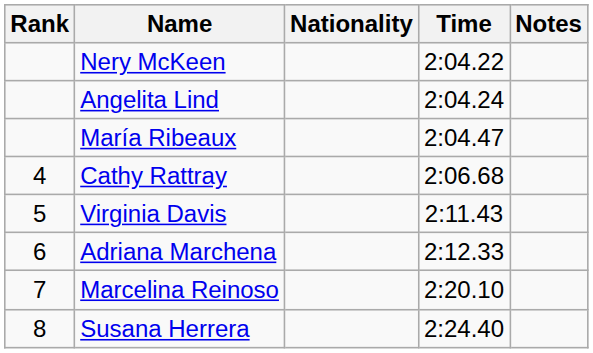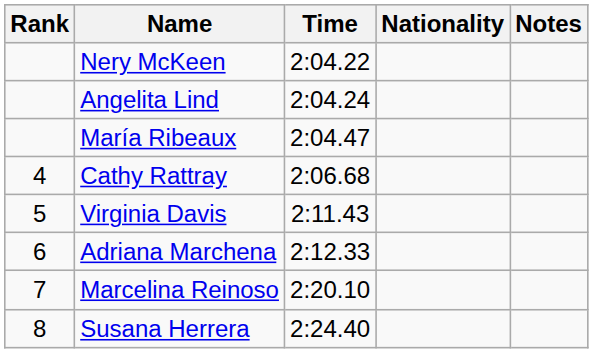columns swapped: Nationality <-> Time
